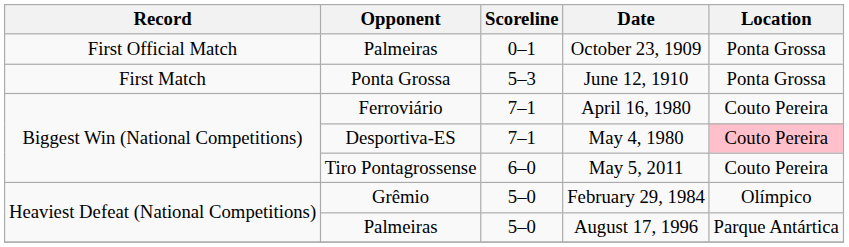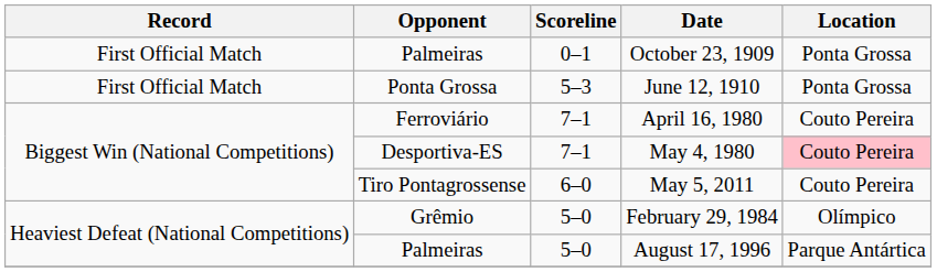June 12, 1910 | Record: First Match -> First Official Match
